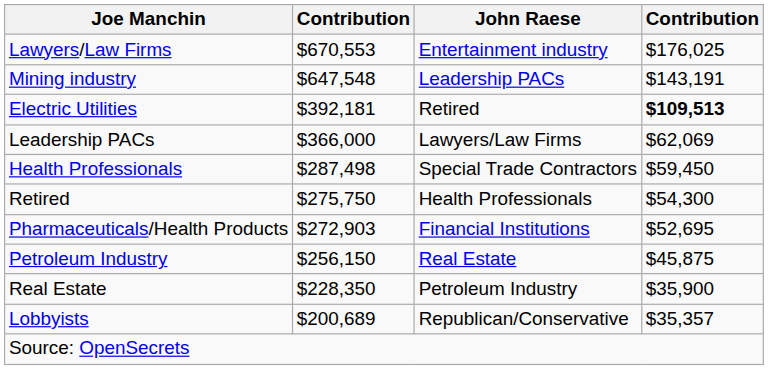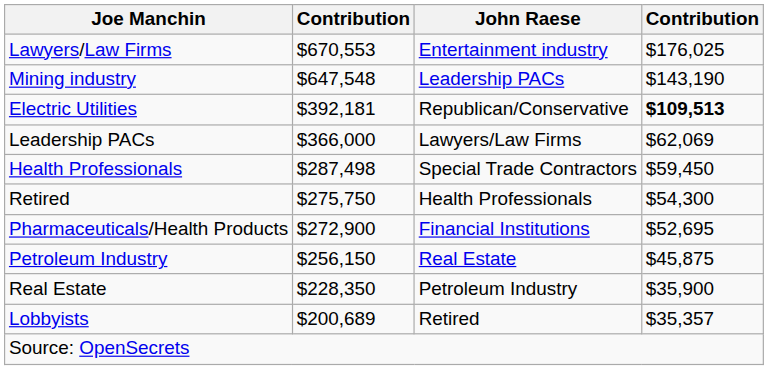Mining industry | column 4: $143,191 -> $143,190
Electric Utilities | John Raese: Retired -> Republican/Conservative
Pharmaceuticals/Health Products | column 2: $272,903 -> $272,900
Lobbyists | John Raese: Republican/Conservative -> Retired
